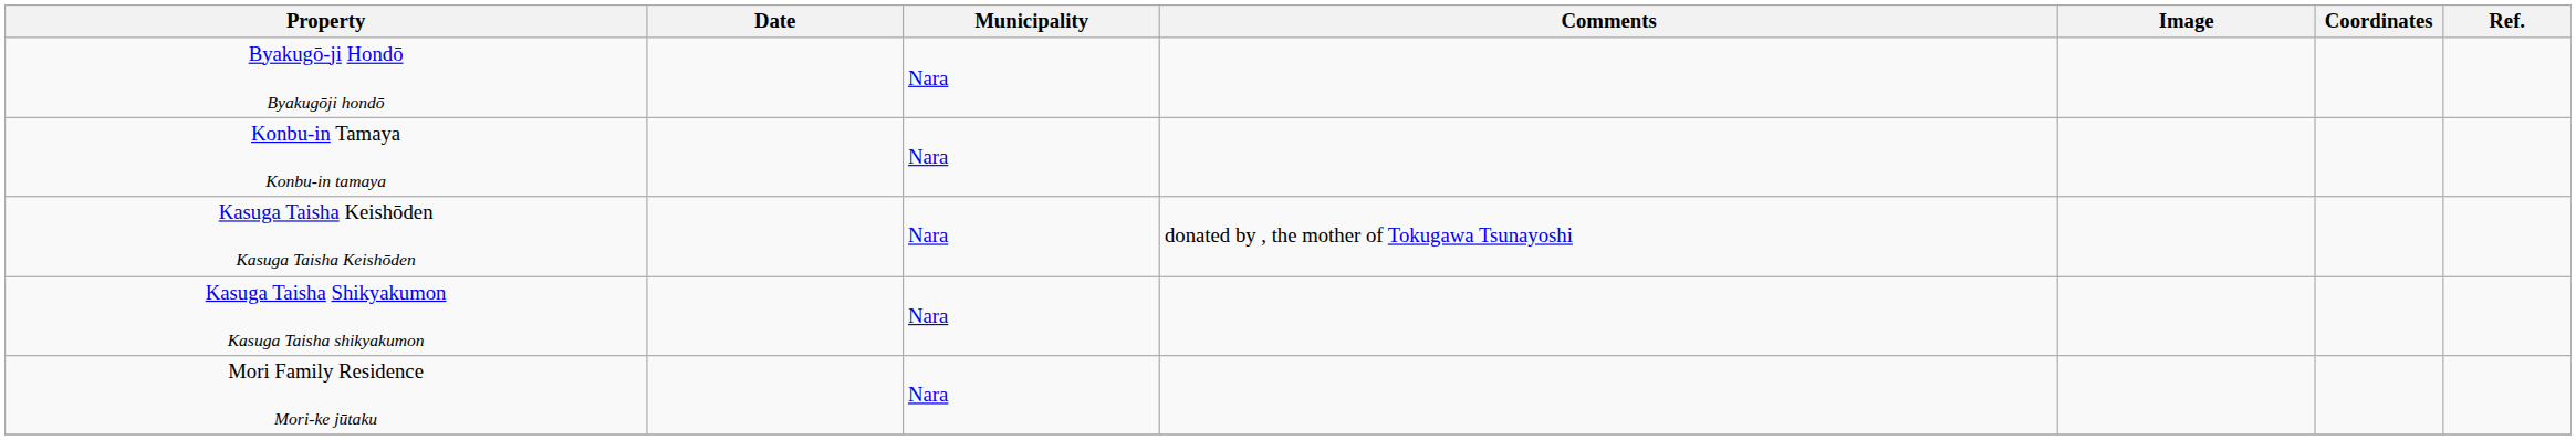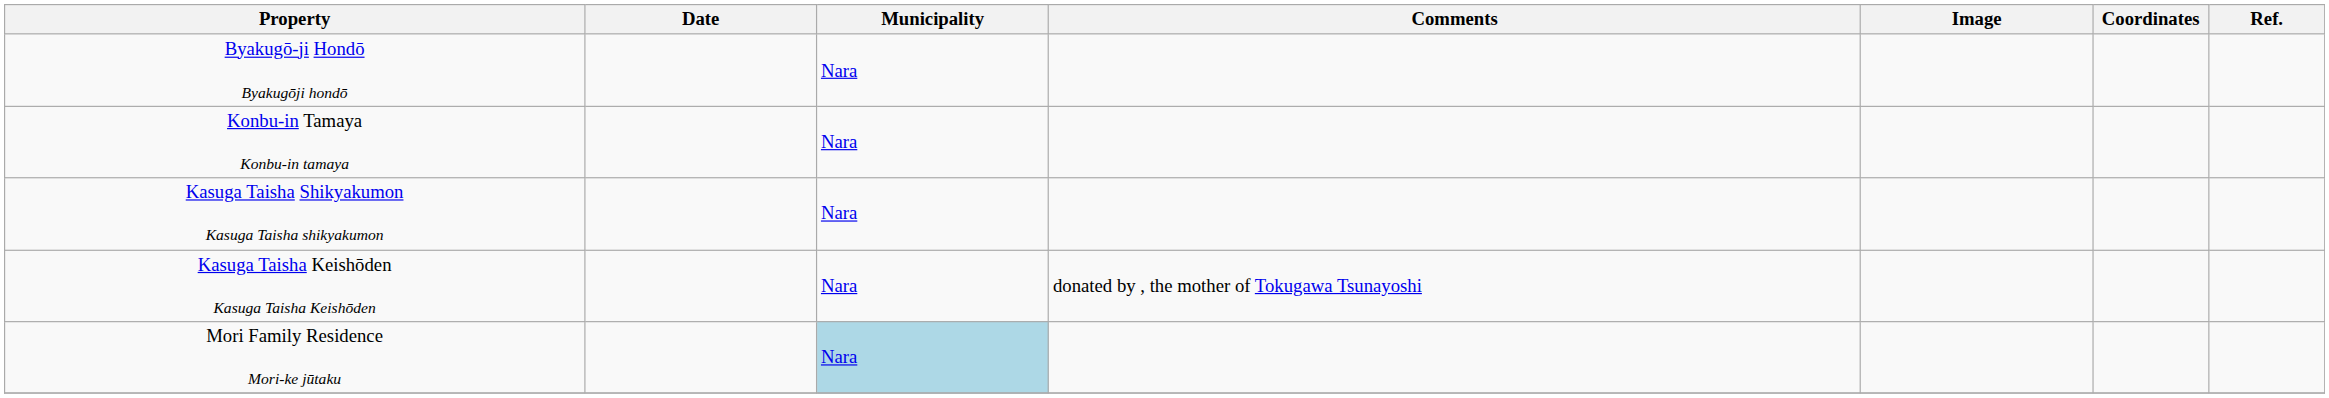rows swapped: Kasuga Taisha Keishōden Kasuga Taisha Keishōden <-> Kasuga Taisha Shikyakumon Kasuga Taisha shikyakumon
Mori Family Residence Mori-ke jūtaku | Municipality: no background -> lightblue background
